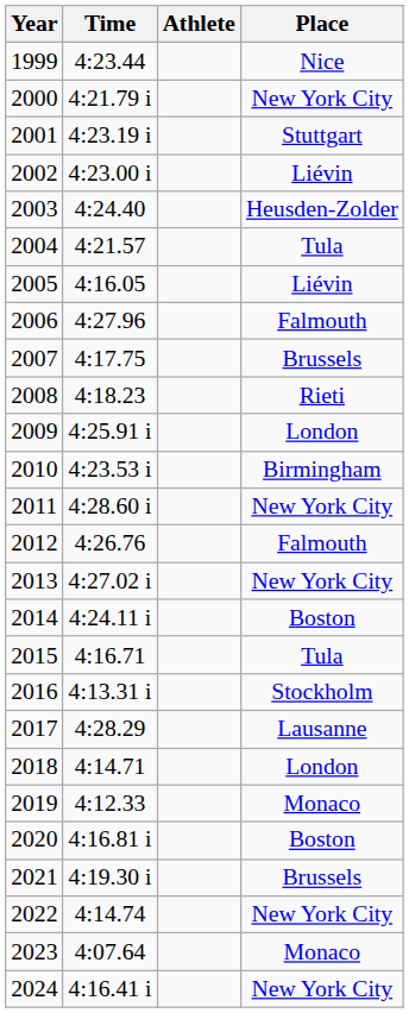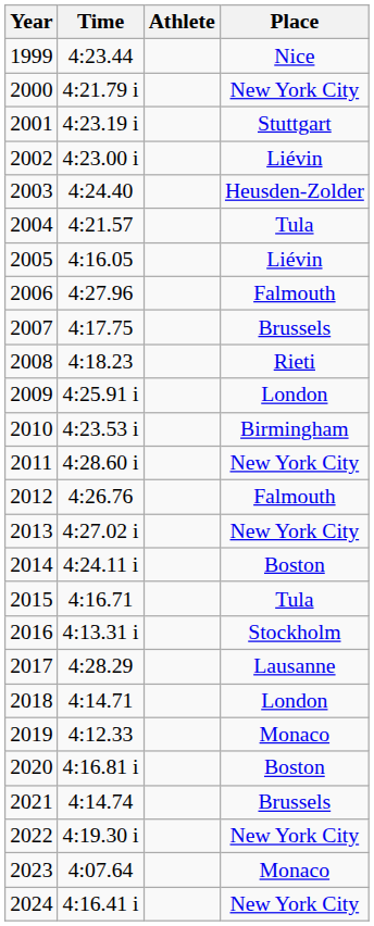2021 | Time: 4:19.30 i -> 4:14.74
2022 | Time: 4:14.74 -> 4:19.30 i
